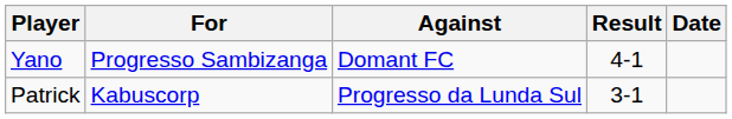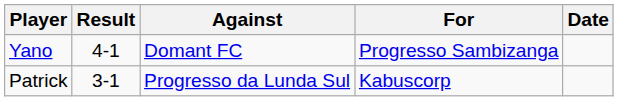columns swapped: For <-> Result
